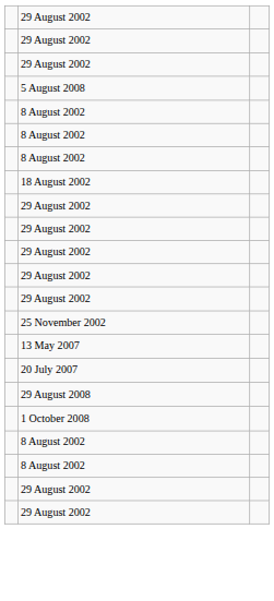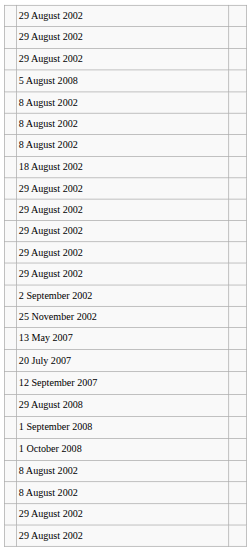+ row: 2 September 2002
+ row: 12 September 2007
+ row: 1 September 2008
